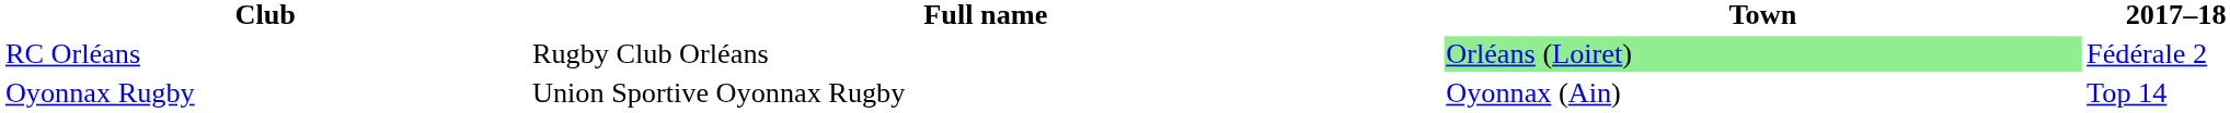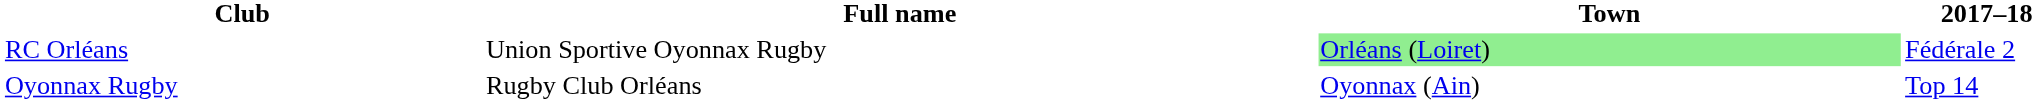RC Orléans | Full name: Rugby Club Orléans -> Union Sportive Oyonnax Rugby
Oyonnax Rugby | Full name: Union Sportive Oyonnax Rugby -> Rugby Club Orléans
